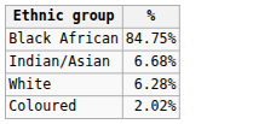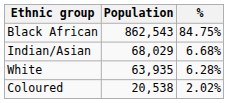+ column: Population | 862,543 | 68,029 | 63,935 | 20,538
